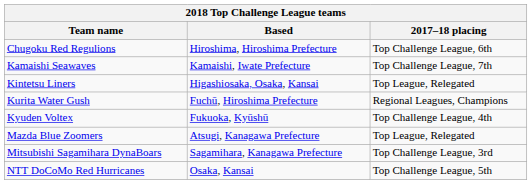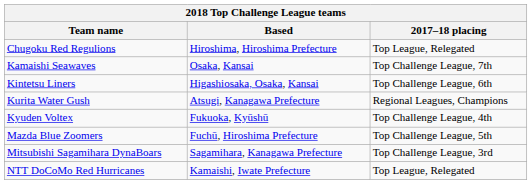Chugoku Red Regulions | 2017–18 placing: Top Challenge League, 6th -> Top League, Relegated
Kamaishi Seawaves | Based: Kamaishi, Iwate Prefecture -> Osaka, Kansai
Kintetsu Liners | 2017–18 placing: Top League, Relegated -> Top Challenge League, 6th
Kurita Water Gush | Based: Fuchū, Hiroshima Prefecture -> Atsugi, Kanagawa Prefecture
Mazda Blue Zoomers | Based: Atsugi, Kanagawa Prefecture -> Fuchū, Hiroshima Prefecture
Mazda Blue Zoomers | 2017–18 placing: Top League, Relegated -> Top Challenge League, 5th
NTT DoCoMo Red Hurricanes | Based: Osaka, Kansai -> Kamaishi, Iwate Prefecture
NTT DoCoMo Red Hurricanes | 2017–18 placing: Top Challenge League, 5th -> Top League, Relegated
